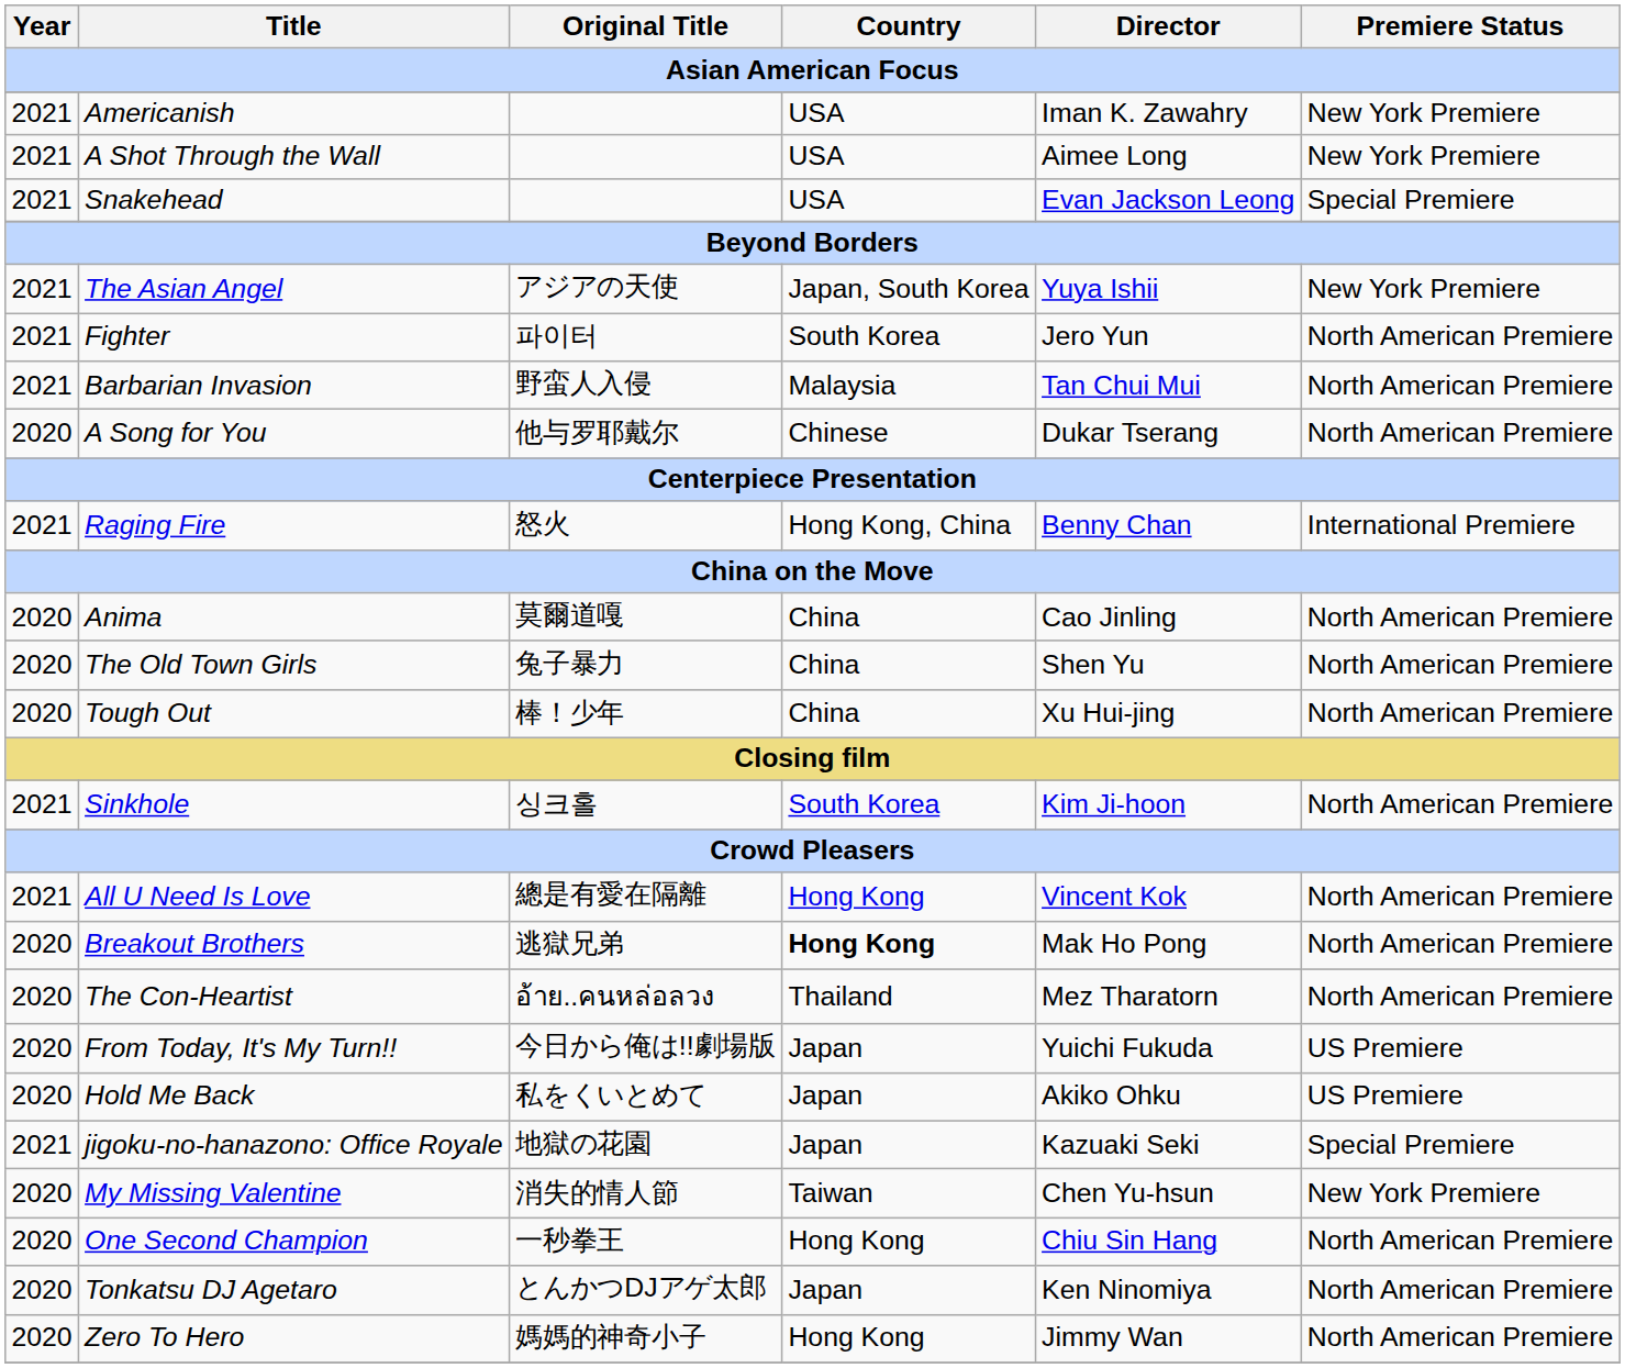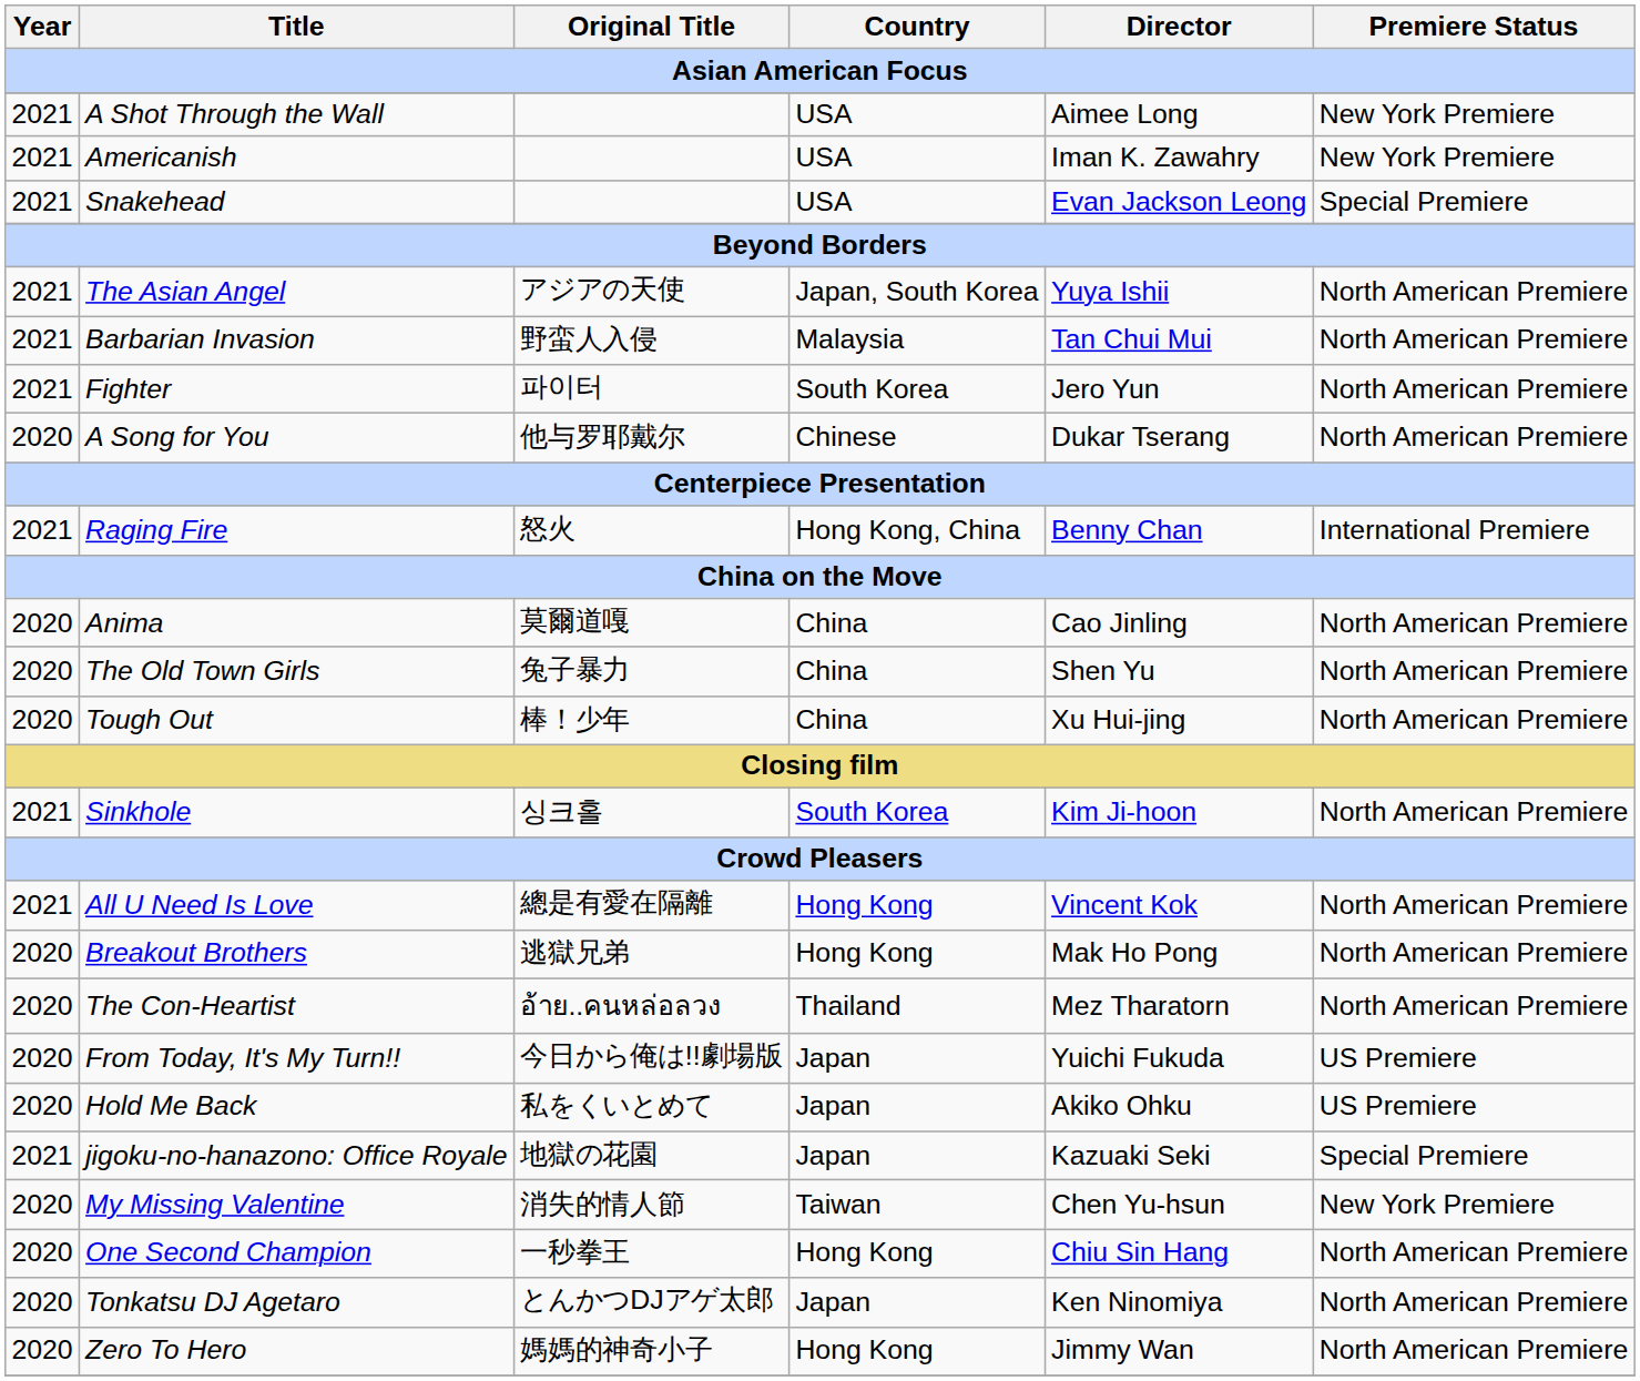rows swapped: Americanish <-> A Shot Through the Wall
The Asian Angel | Premiere Status: New York Premiere -> North American Premiere
rows swapped: Barbarian Invasion <-> Fighter
Breakout Brothers | Country: bold -> normal
